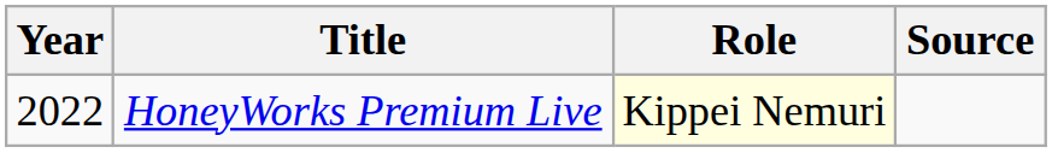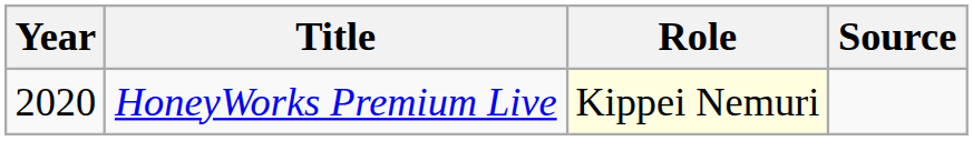HoneyWorks Premium Live | Year: 2022 -> 2020
